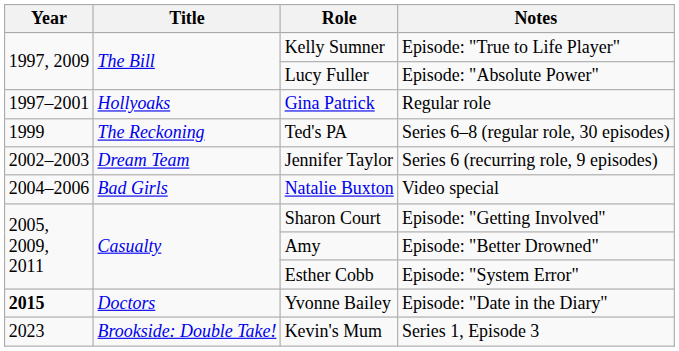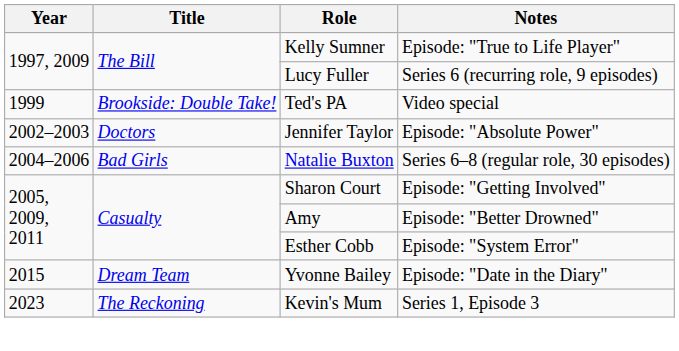Lucy Fuller | Notes: Episode: "Absolute Power" -> Series 6 (recurring role, 9 episodes)
- row: 1997–2001 | Hollyoaks | Gina Patrick | Regular role
Ted's PA | Title: The Reckoning -> Brookside: Double Take!
Ted's PA | Notes: Series 6–8 (regular role, 30 episodes) -> Video special
Jennifer Taylor | Title: Dream Team -> Doctors
Jennifer Taylor | Notes: Series 6 (recurring role, 9 episodes) -> Episode: "Absolute Power"
Natalie Buxton | Notes: Video special -> Series 6–8 (regular role, 30 episodes)
Yvonne Bailey | Year: bold -> normal
Yvonne Bailey | Title: Doctors -> Dream Team
Kevin's Mum | Title: Brookside: Double Take! -> The Reckoning
